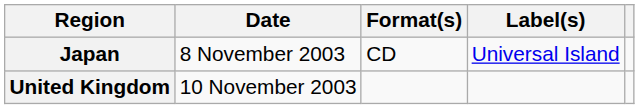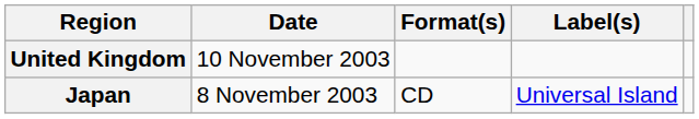rows swapped: Japan <-> United Kingdom
